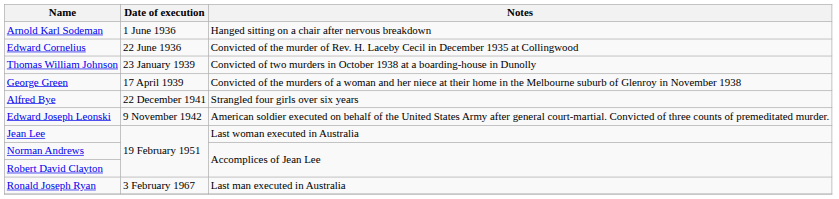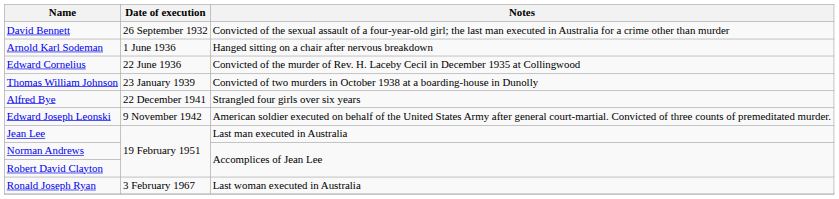+ row: David Bennett | 26 September 1932 | Convicted of the sexual assault of a four-year-old girl; the last man executed in Australia for a crime other than murder
- row: George Green | 17 April 1939 | Convicted of the murders of a woman and her niece at their home in the Melbourne suburb of Glenroy in November 1938
Jean Lee | Notes: Last woman executed in Australia -> Last man executed in Australia
Ronald Joseph Ryan | Notes: Last man executed in Australia -> Last woman executed in Australia
